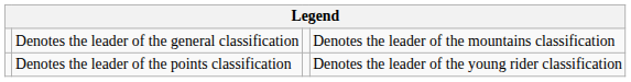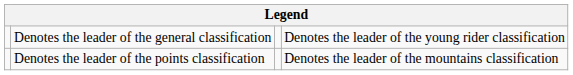Denotes the leader of the general classification | column 4: Denotes the leader of the mountains classification -> Denotes the leader of the young rider classification
Denotes the leader of the points classification | column 4: Denotes the leader of the young rider classification -> Denotes the leader of the mountains classification
